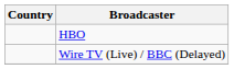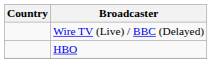rows swapped: Wire TV (Live) / BBC (Delayed) <-> HBO
